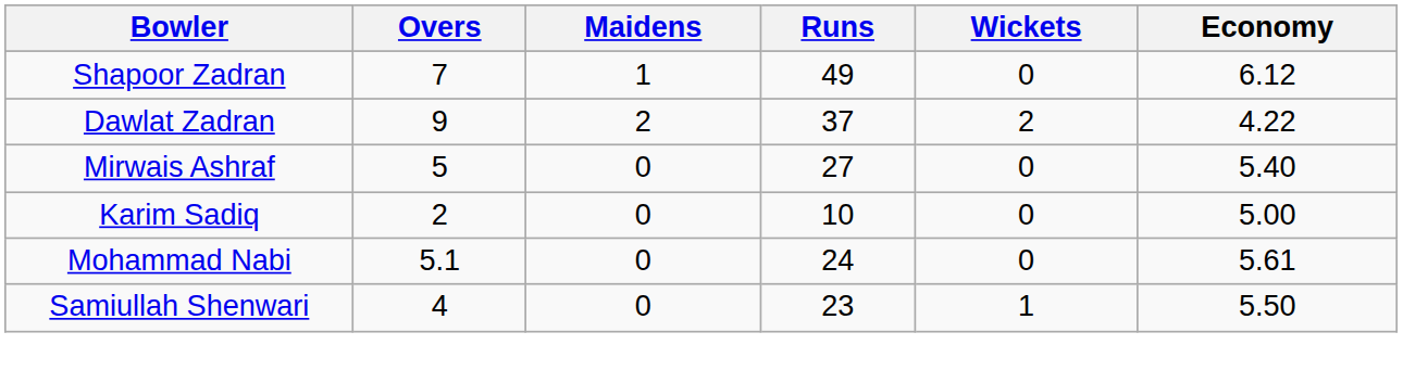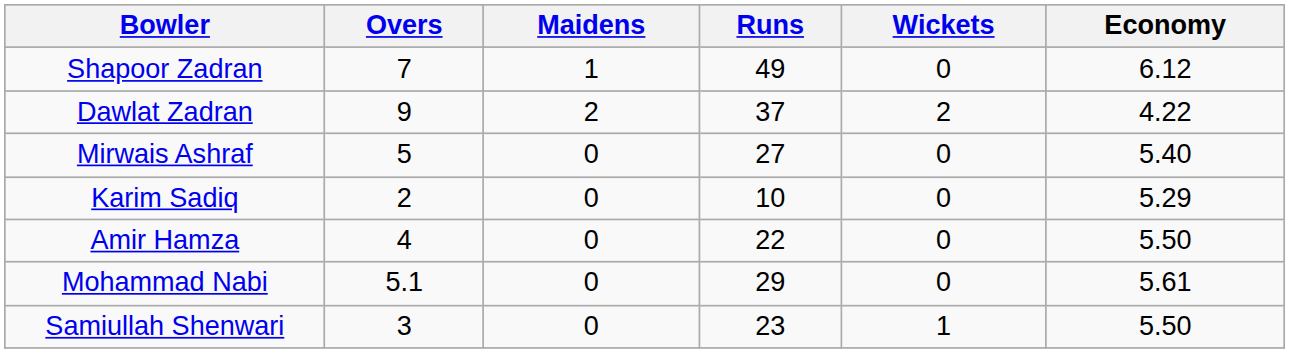Karim Sadiq | Economy: 5.00 -> 5.29
+ row: Amir Hamza | 4 | 0 | 22 | 0 | 5.50
Mohammad Nabi | Runs: 24 -> 29
Samiullah Shenwari | Overs: 4 -> 3
